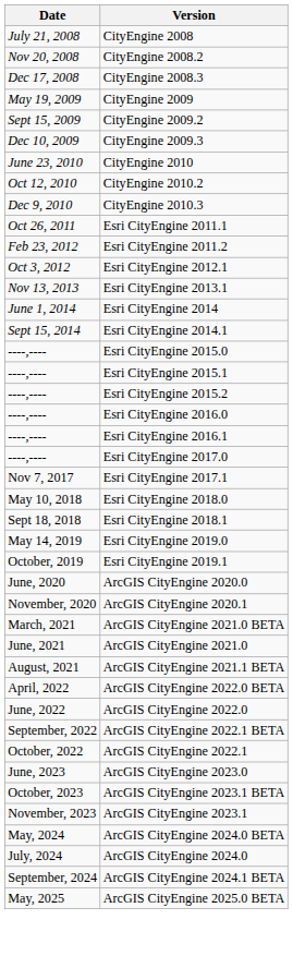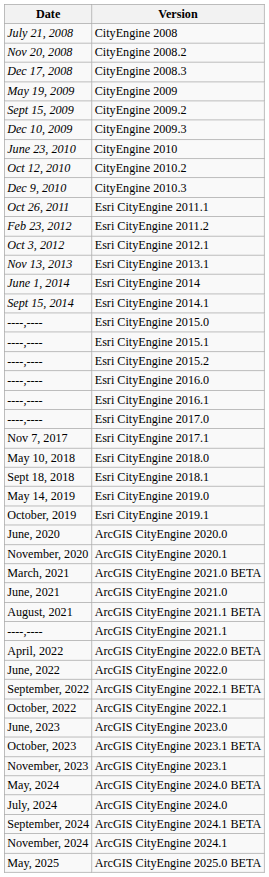+ row: ----,---- | ArcGIS CityEngine 2021.1
+ row: November, 2024 | ArcGIS CityEngine 2024.1
